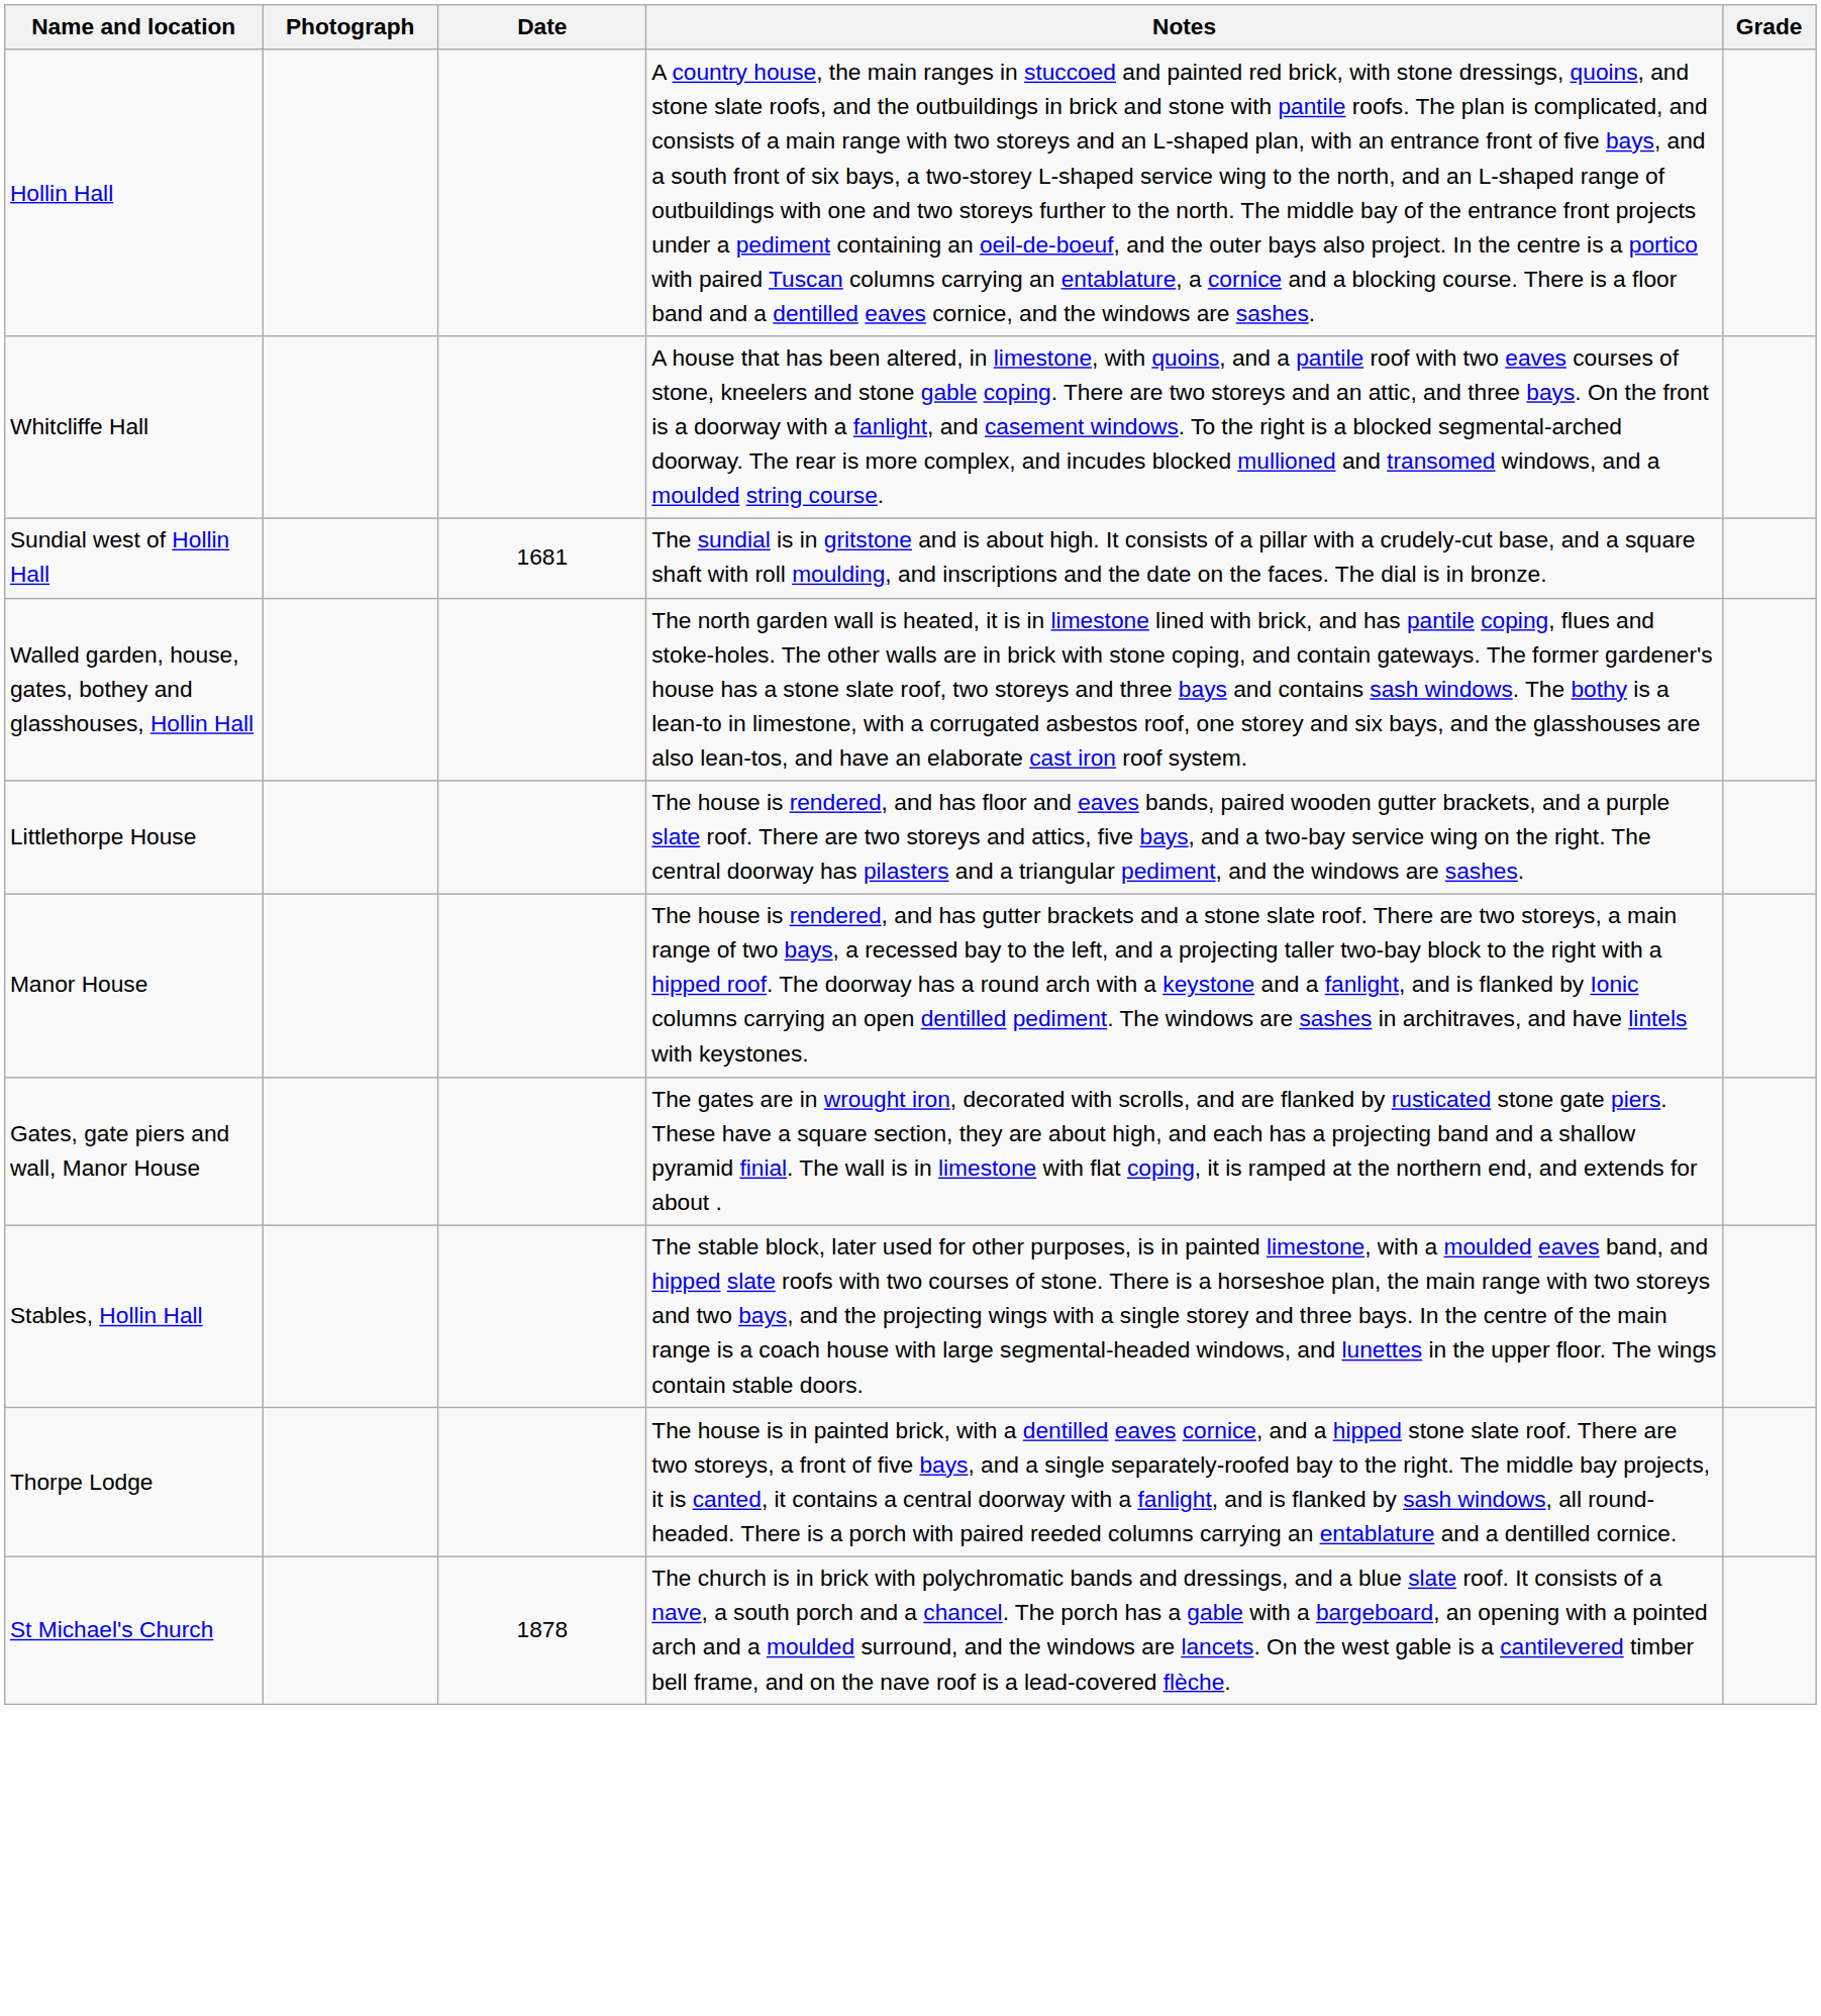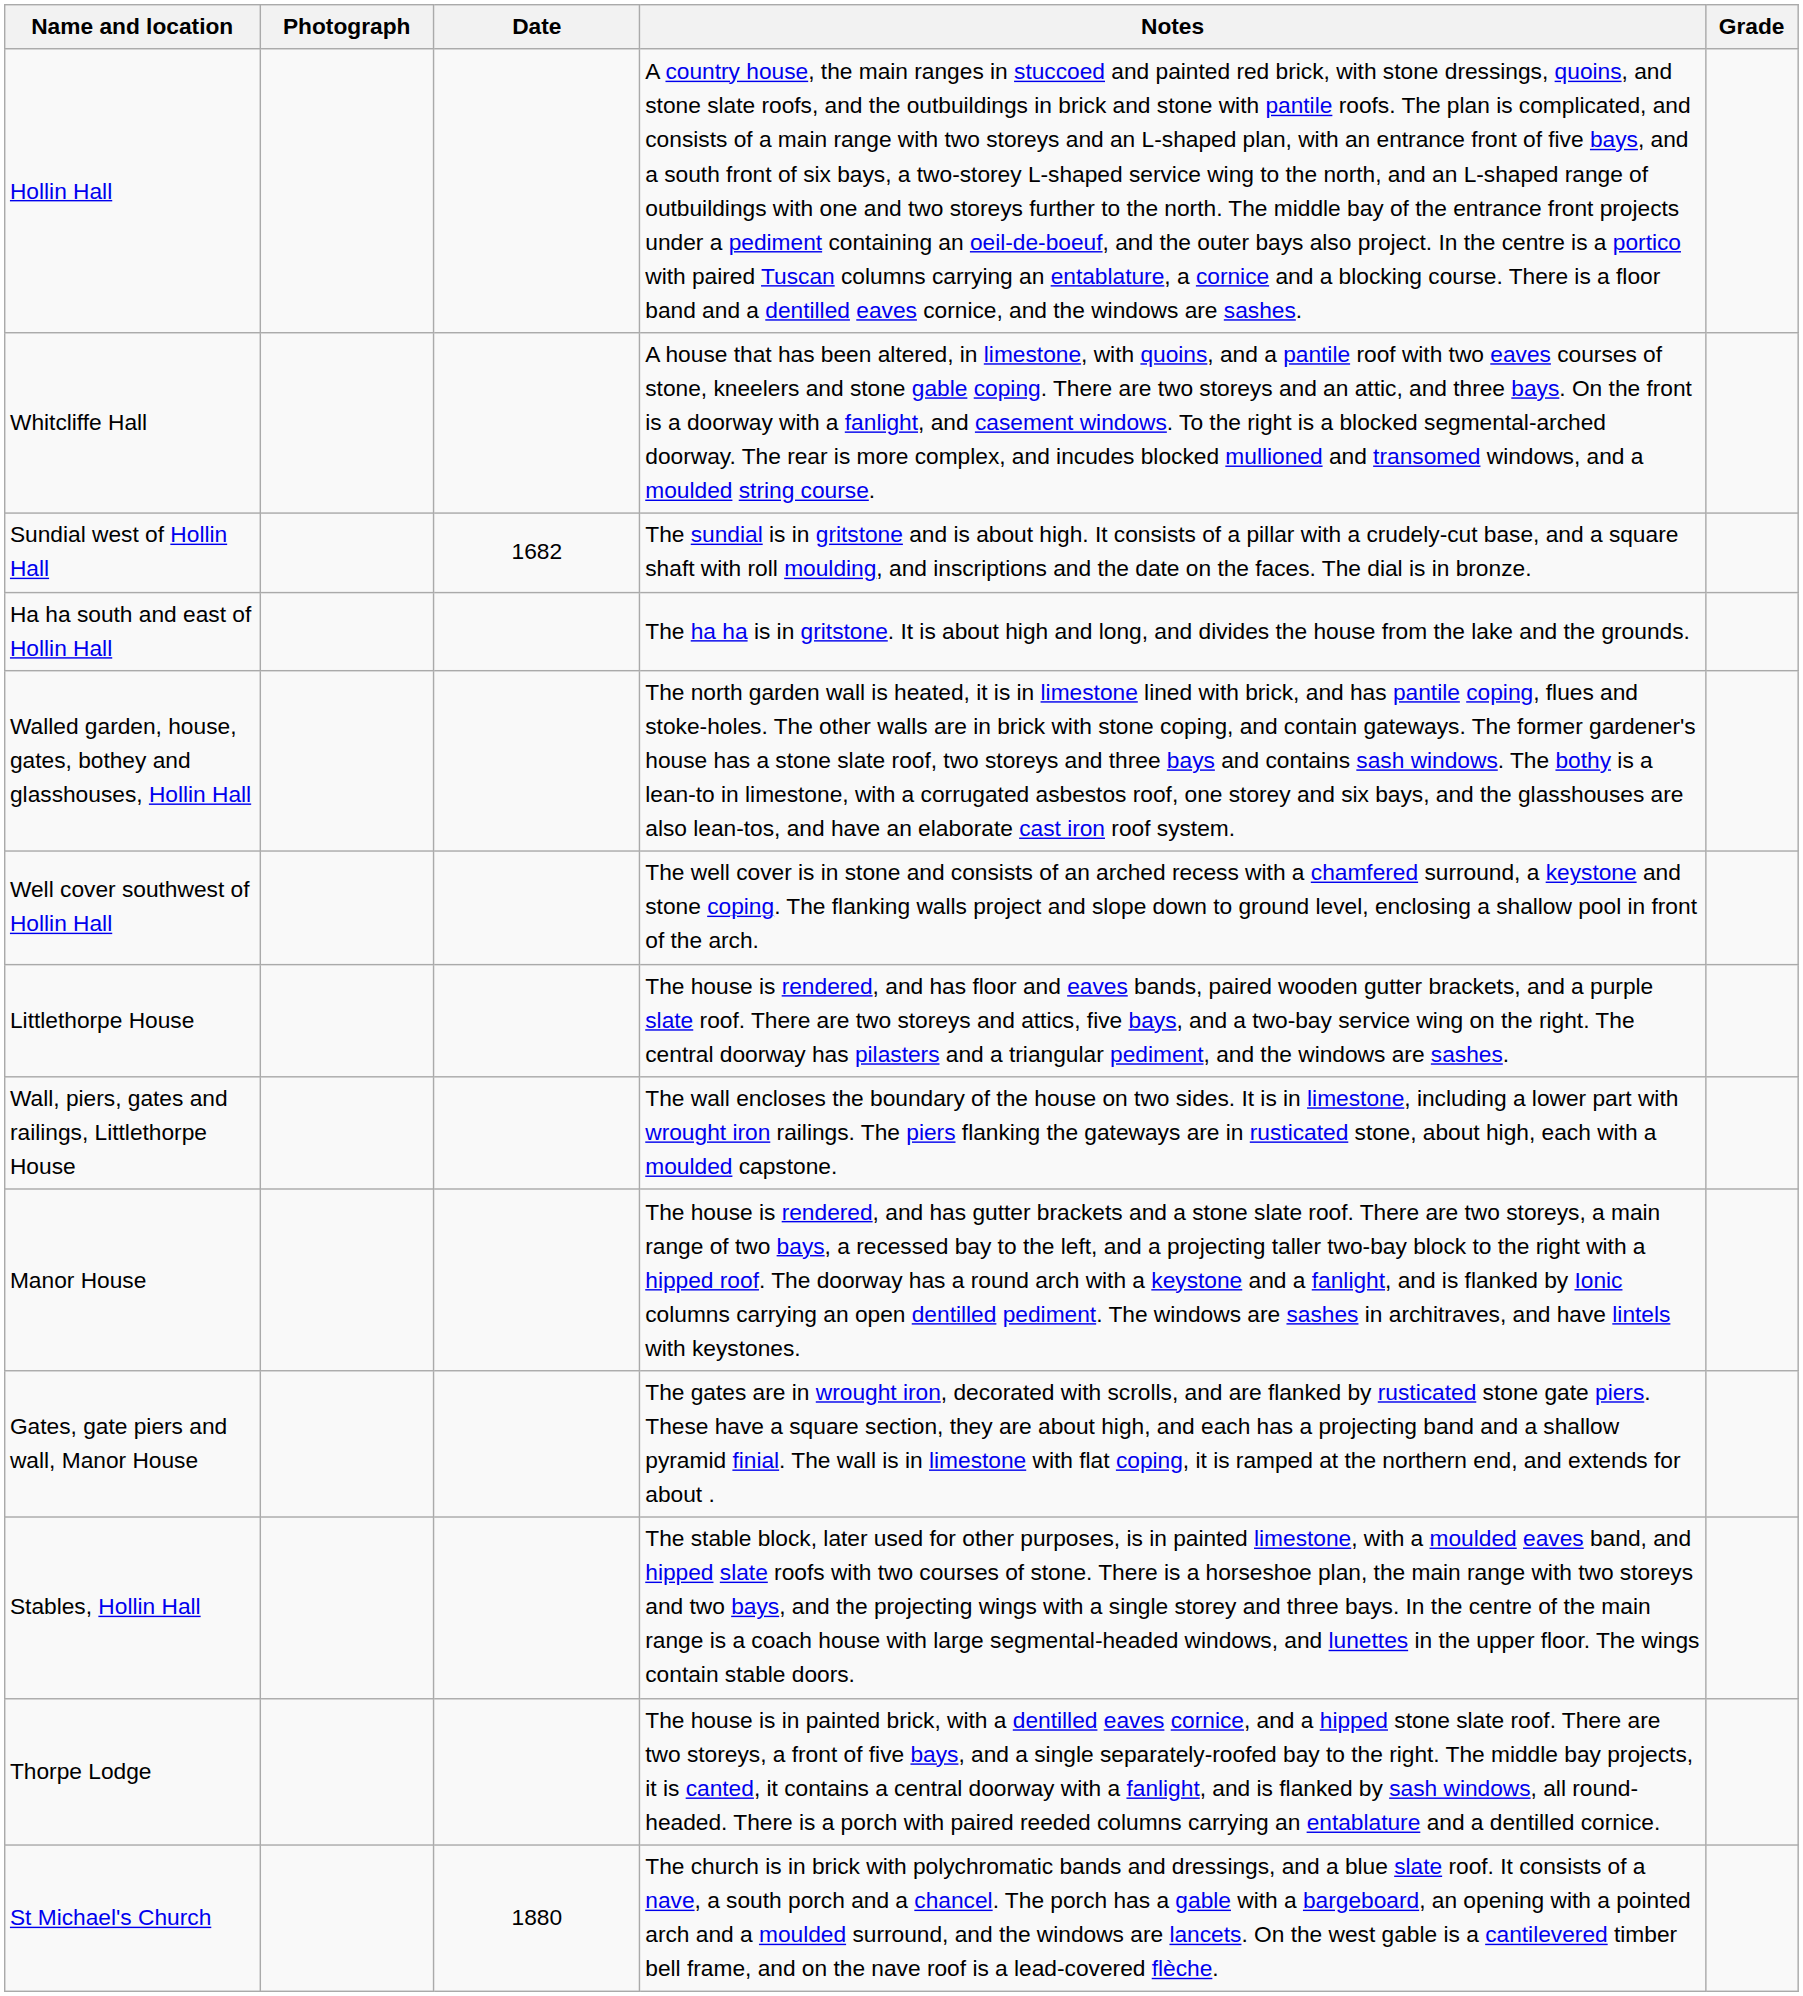Sundial west of Hollin Hall | Date: 1681 -> 1682
+ row: Ha ha south and east of Hollin Hall | The ha ha is in gritstone. It is about high and long, and divides the house from the lake and the grounds.
+ row: Well cover southwest of Hollin Hall | The well cover is in stone and consists of an arched recess with a chamfered surround, a keystone and stone coping. The flanking walls project and slope down to ground level, enclosing a shallow pool in front of the arch.
+ row: Wall, piers, gates and railings, Littlethorpe House | The wall encloses the boundary of the house on two sides. It is in limestone, including a lower part with wrought iron railings. The piers flanking the gateways are in rusticated stone, about high, each with a moulded capstone.
St Michael's Church | Date: 1878 -> 1880
